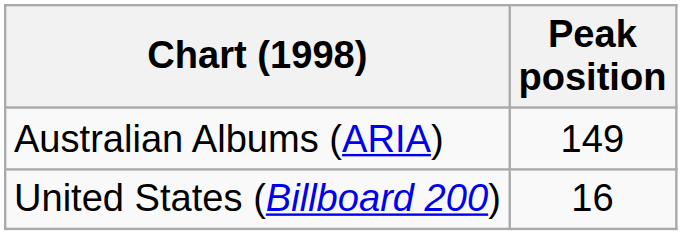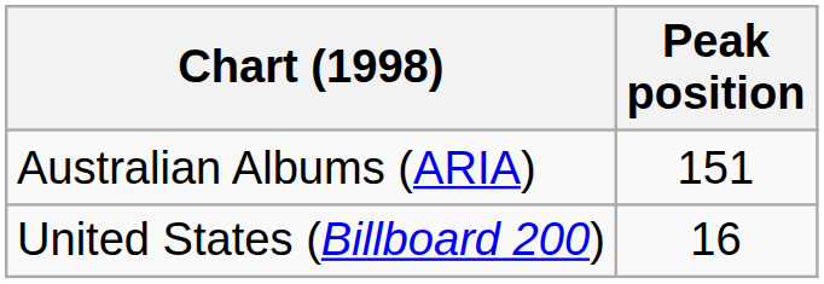Australian Albums (ARIA) | Peak position: 149 -> 151
